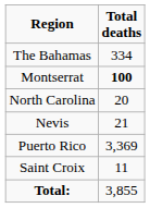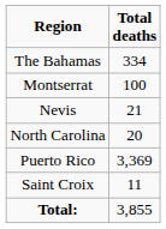Montserrat | Total deaths: bold -> normal
rows swapped: Nevis <-> North Carolina
